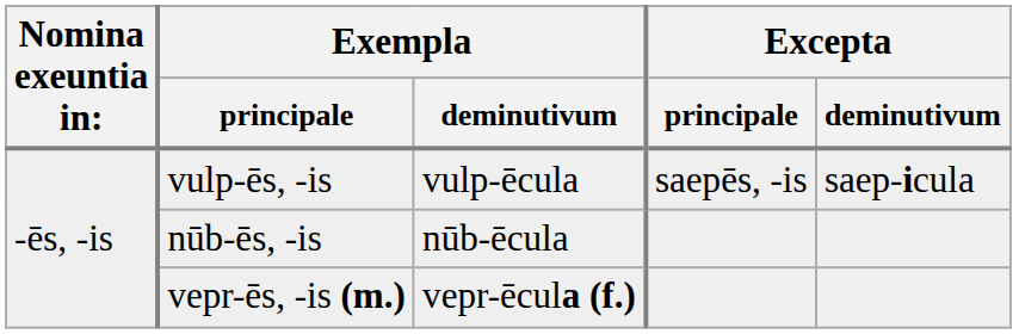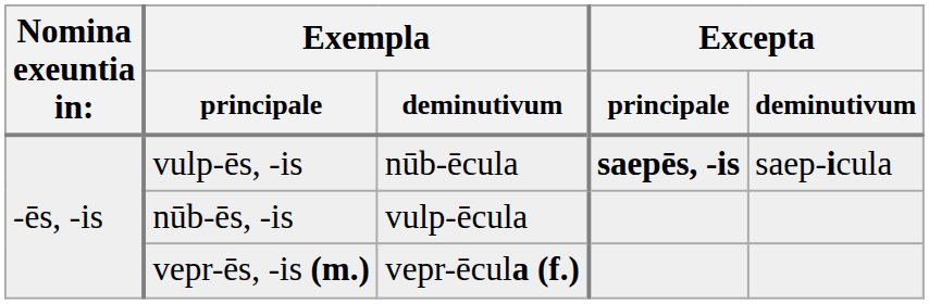vulp-ēs, -is | Exempla / deminutivum: vulp-ēcula -> nūb-ēcula
vulp-ēs, -is | Excepta / principale: normal -> bold
nūb-ēs, -is | Exempla / deminutivum: nūb-ēcula -> vulp-ēcula
